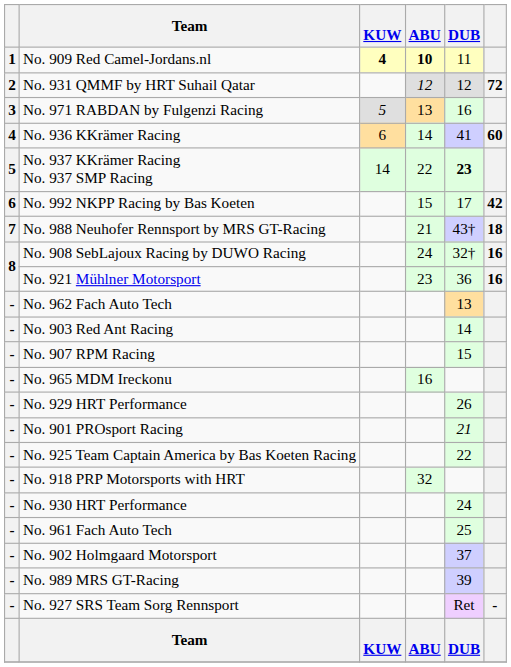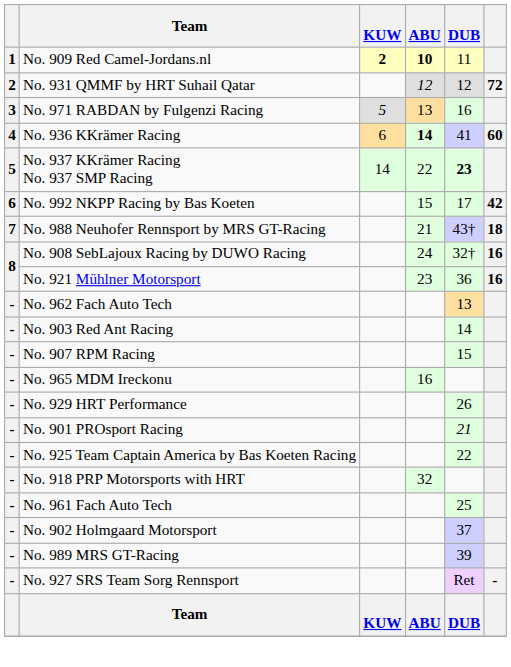No. 909 Red Camel-Jordans.nl | KUW: 4 -> 2
No. 936 KKrämer Racing | ABU: normal -> bold
- row: - | No. 930 HRT Performance | 24
